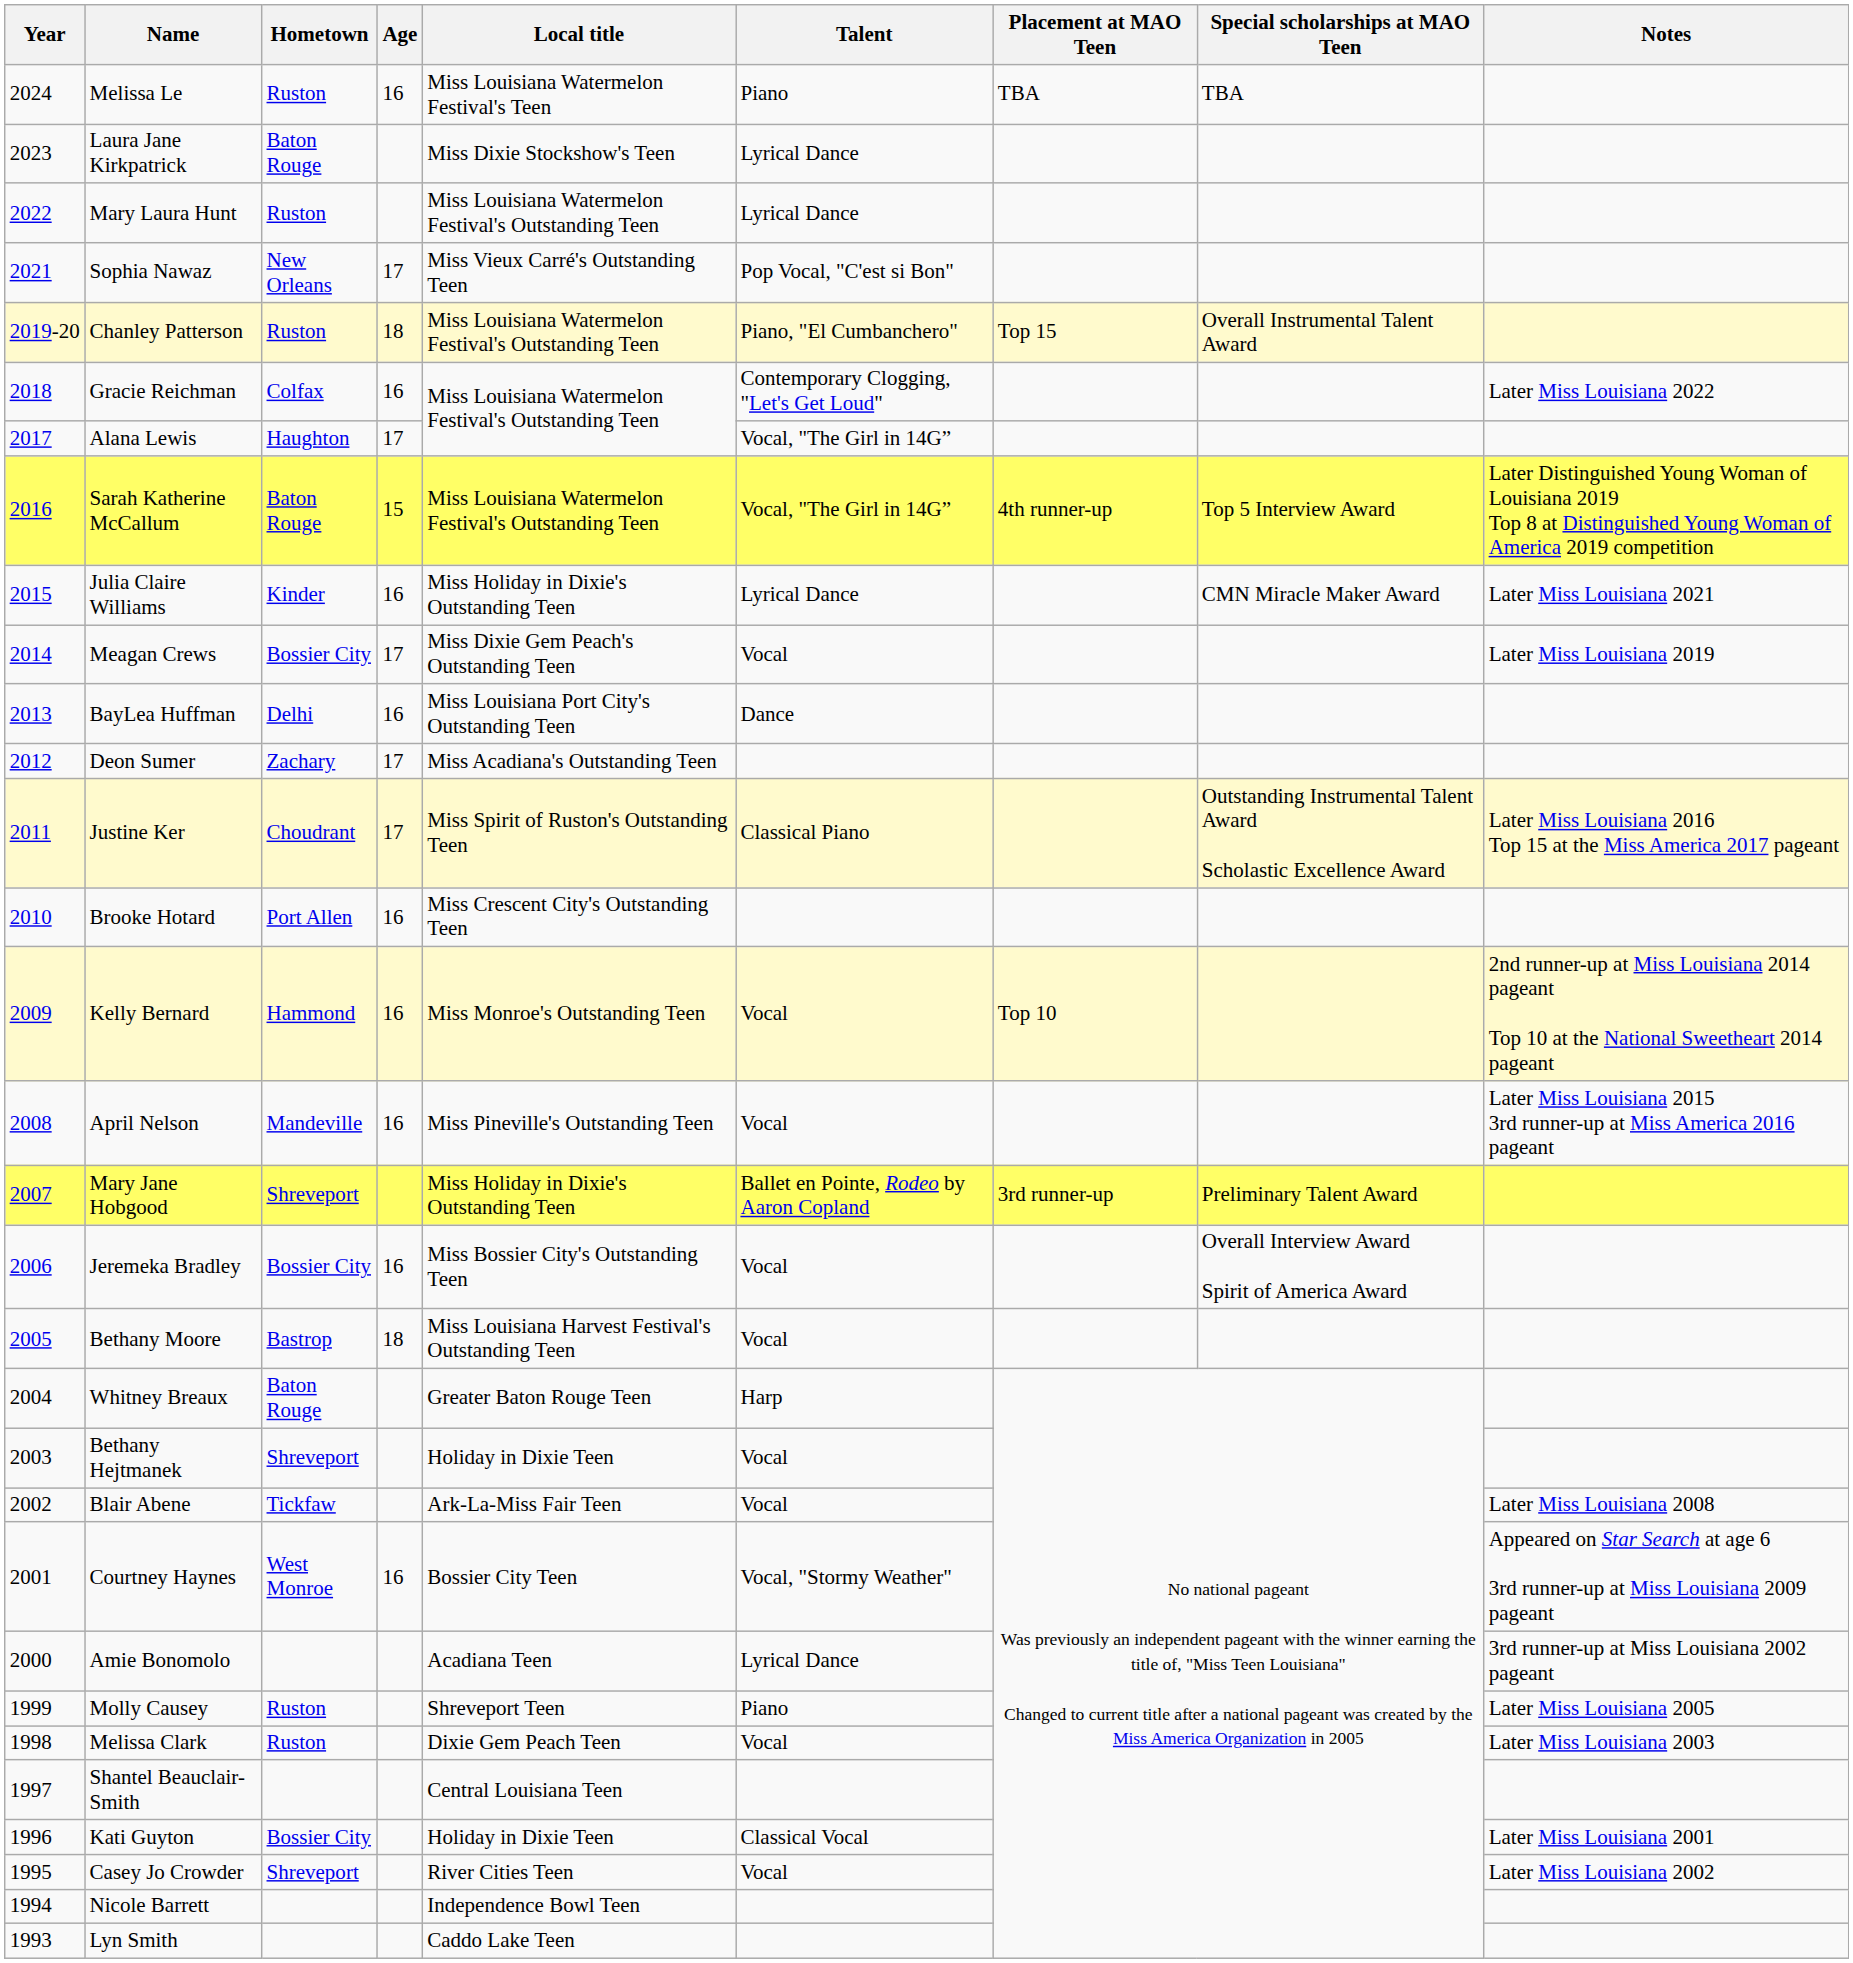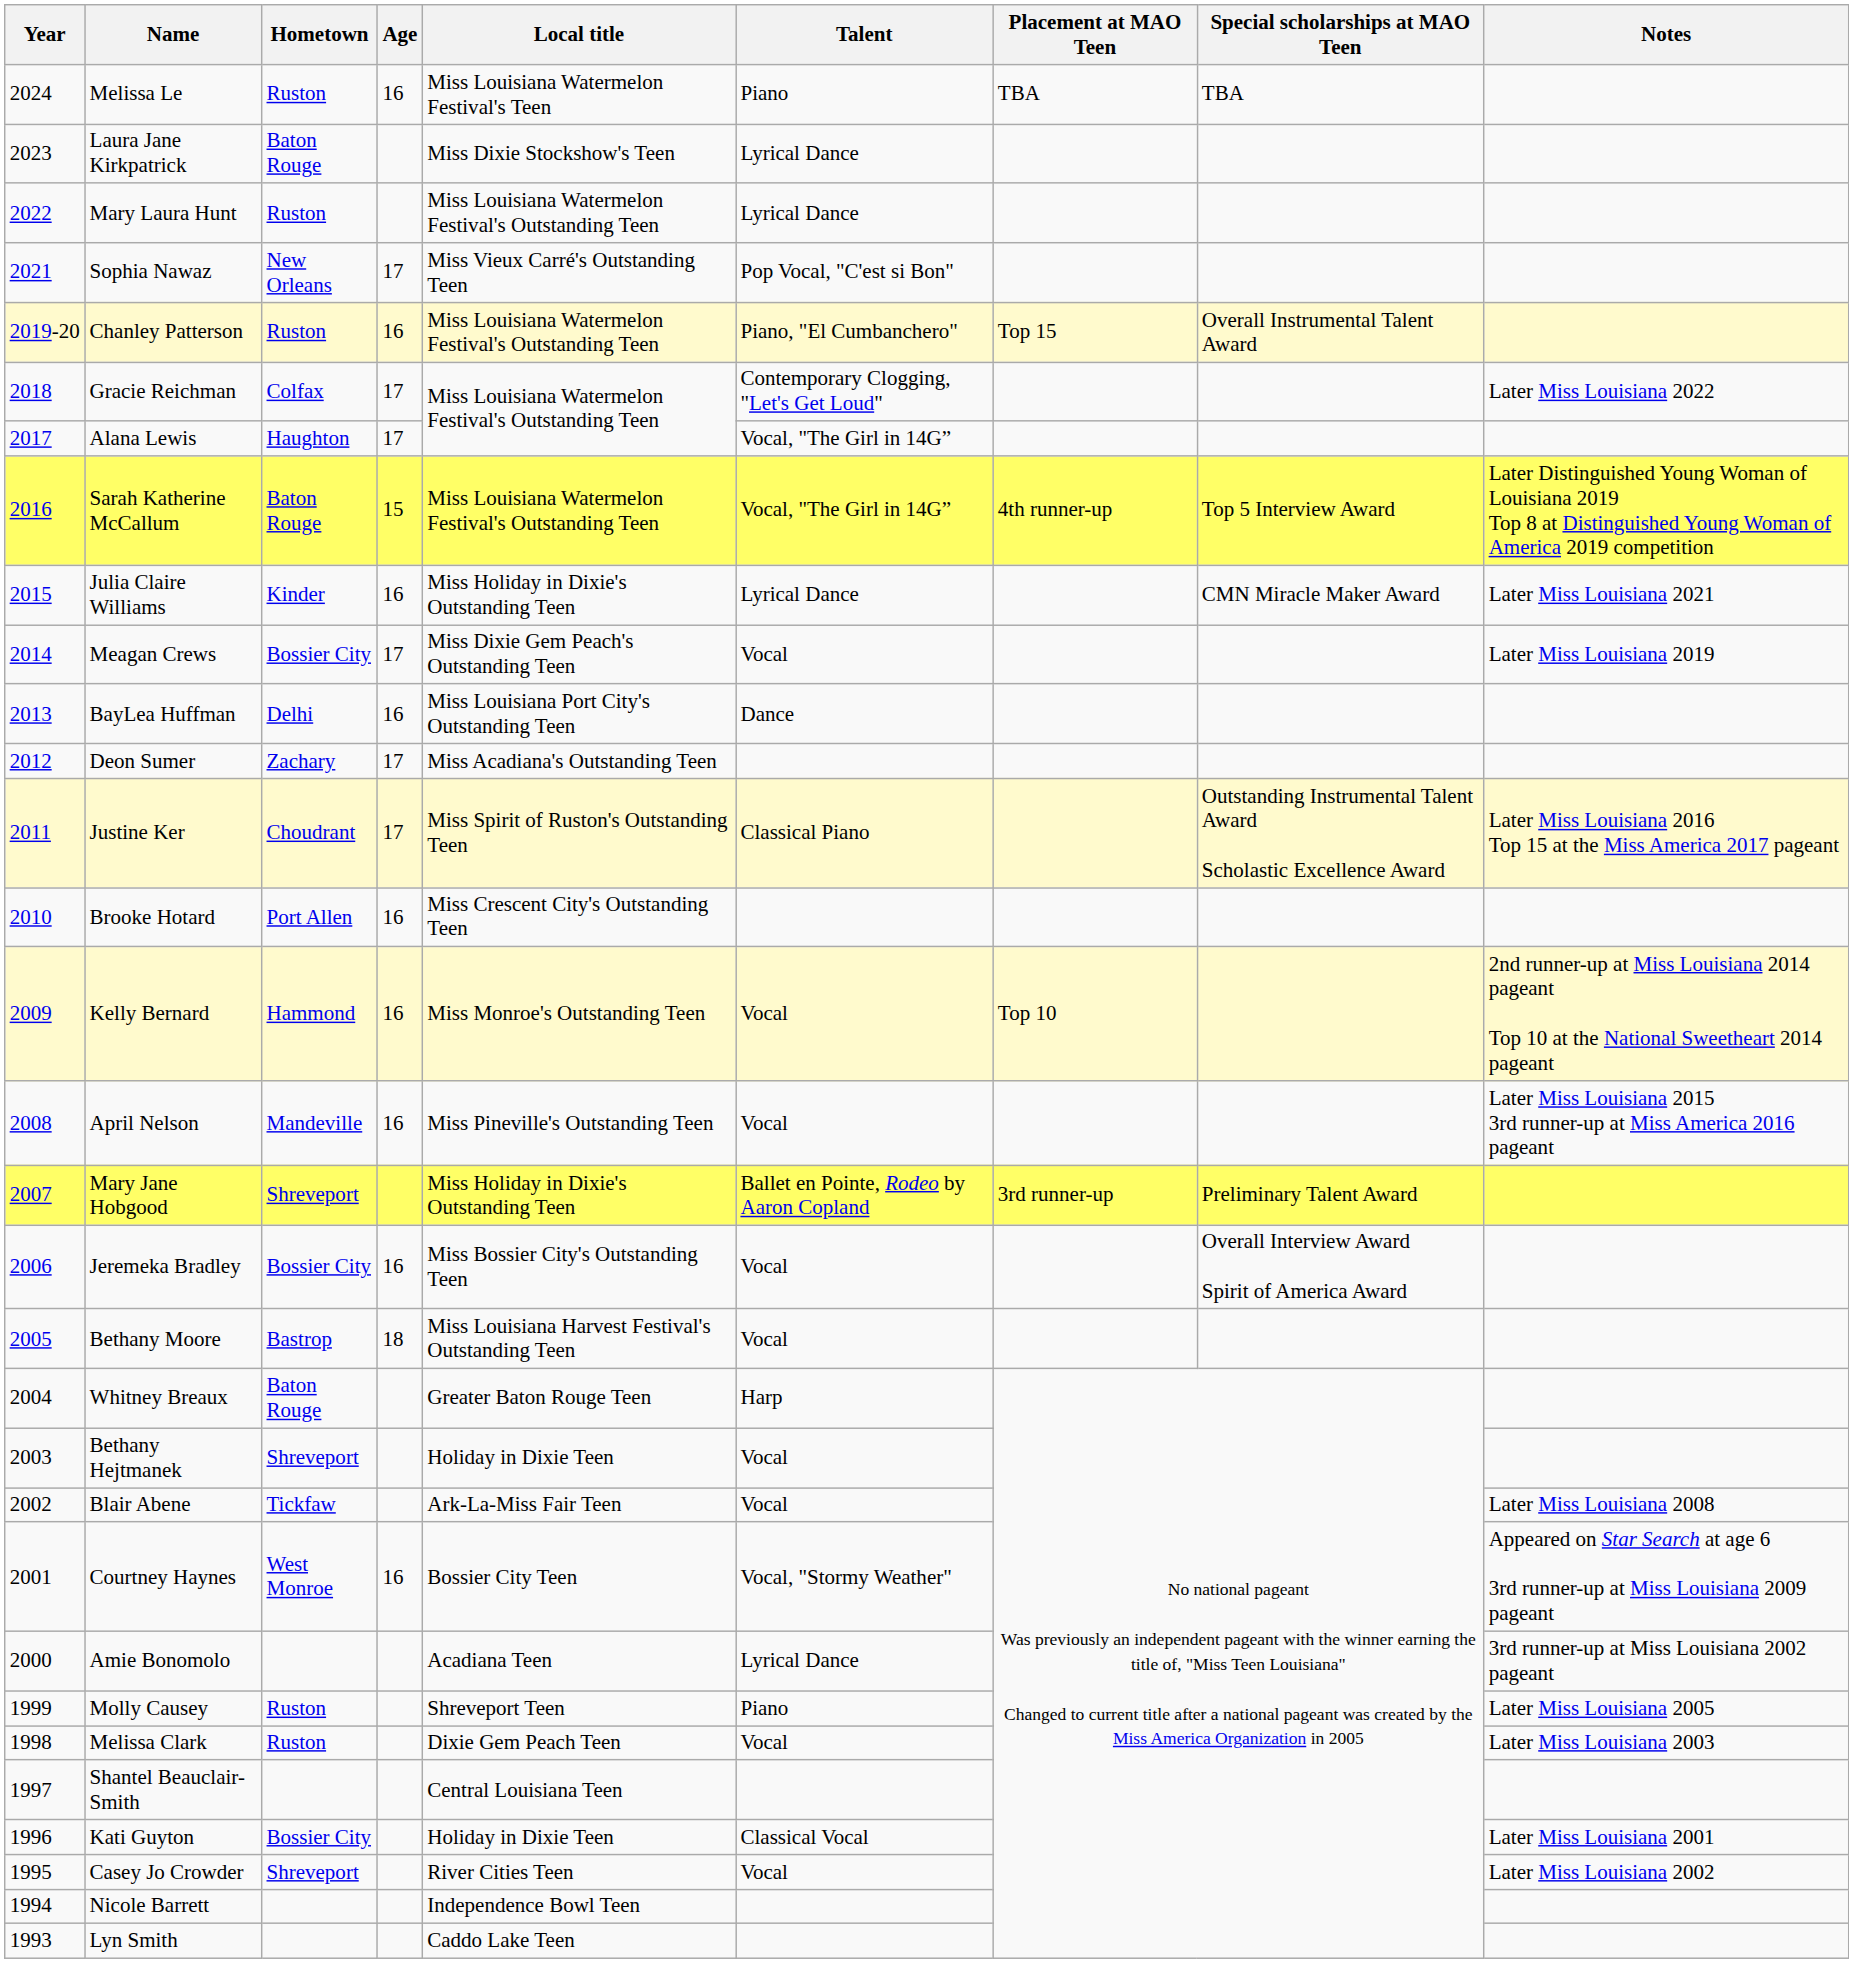Chanley Patterson | Age: 18 -> 16
Gracie Reichman | Age: 16 -> 17
